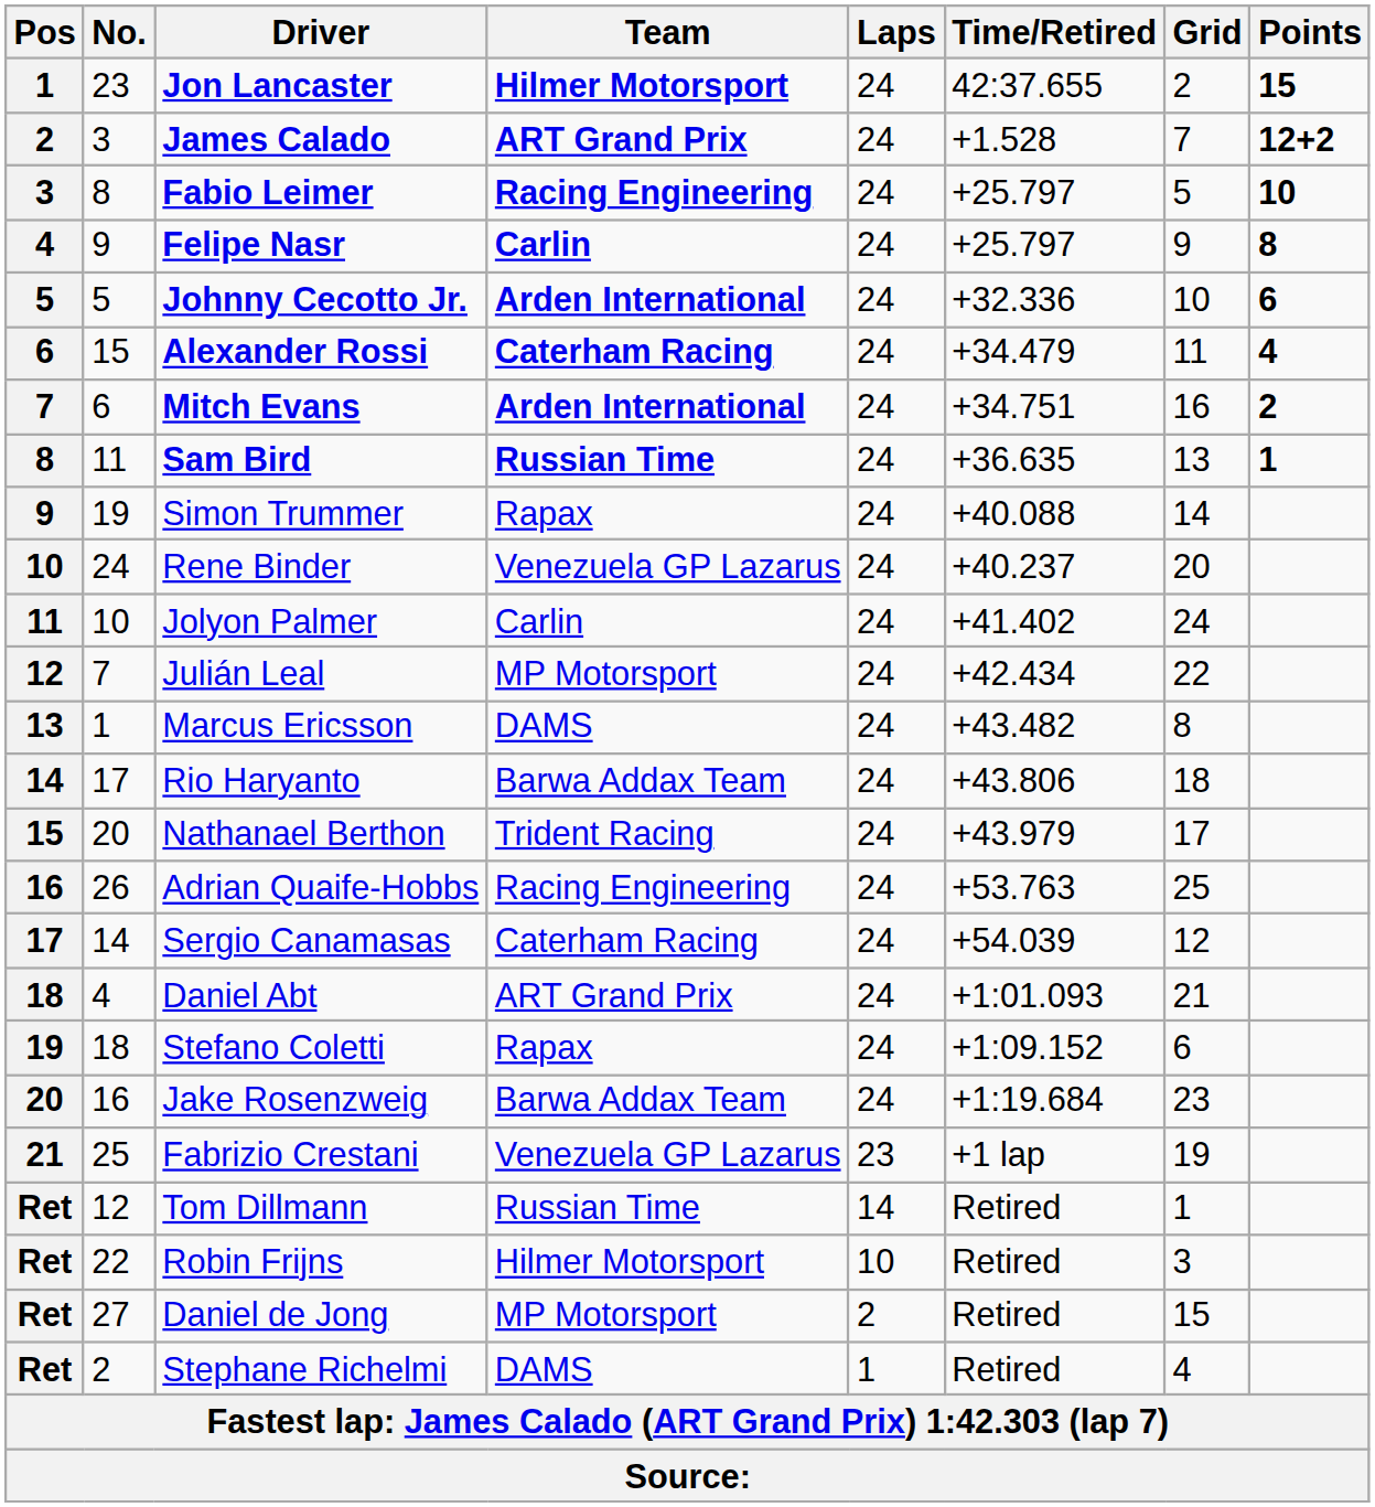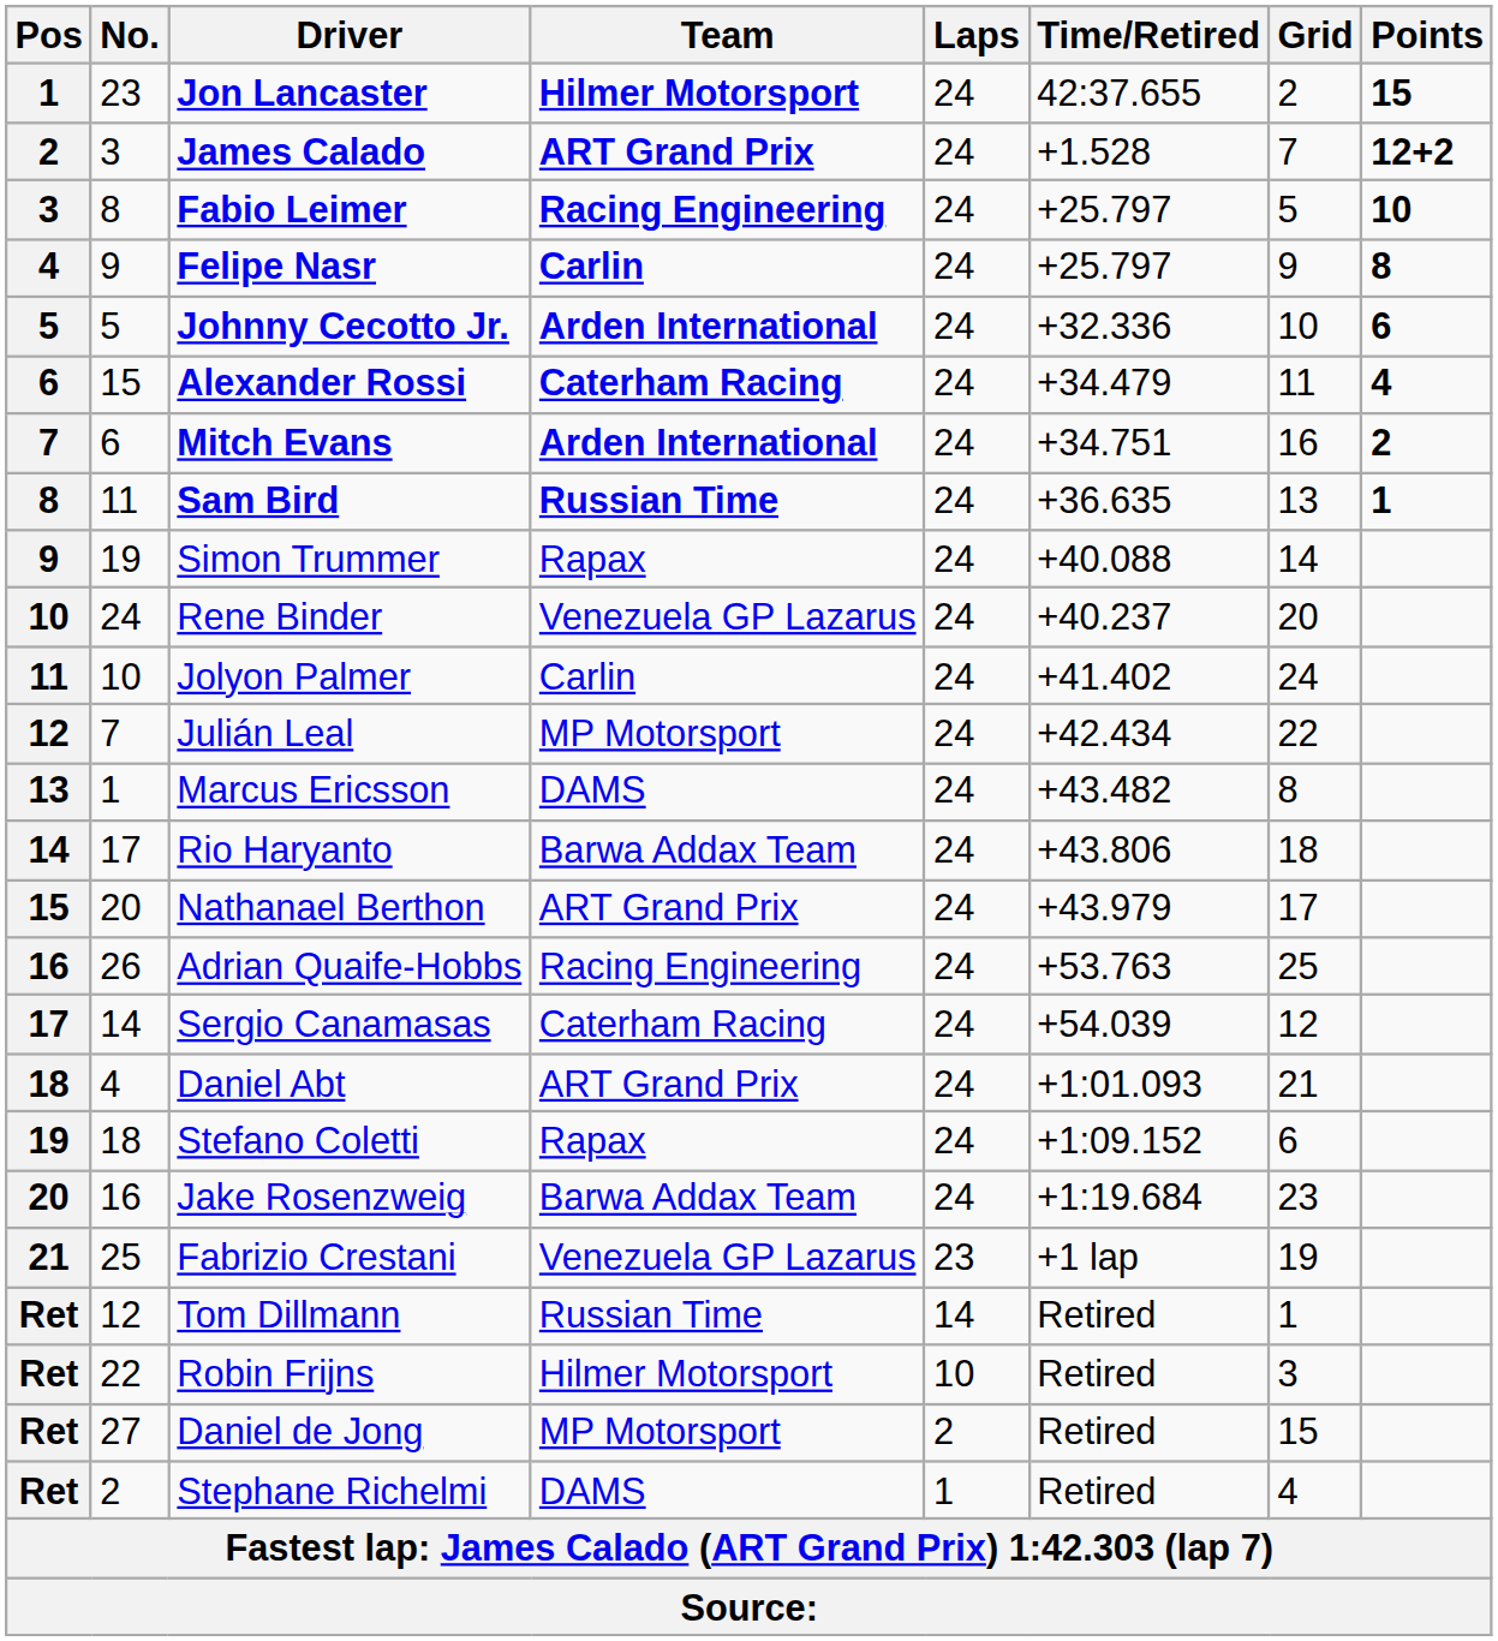Nathanael Berthon | Team: Trident Racing -> ART Grand Prix
